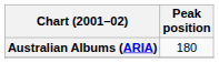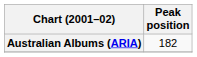Australian Albums (ARIA) | Peak position: 180 -> 182
